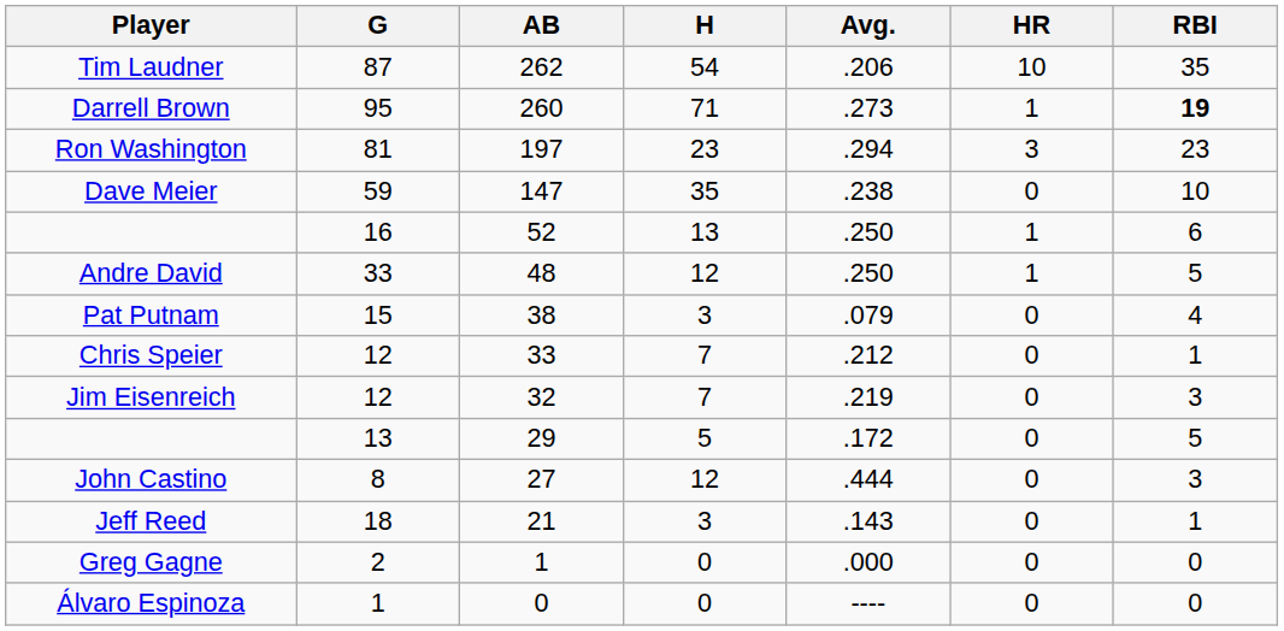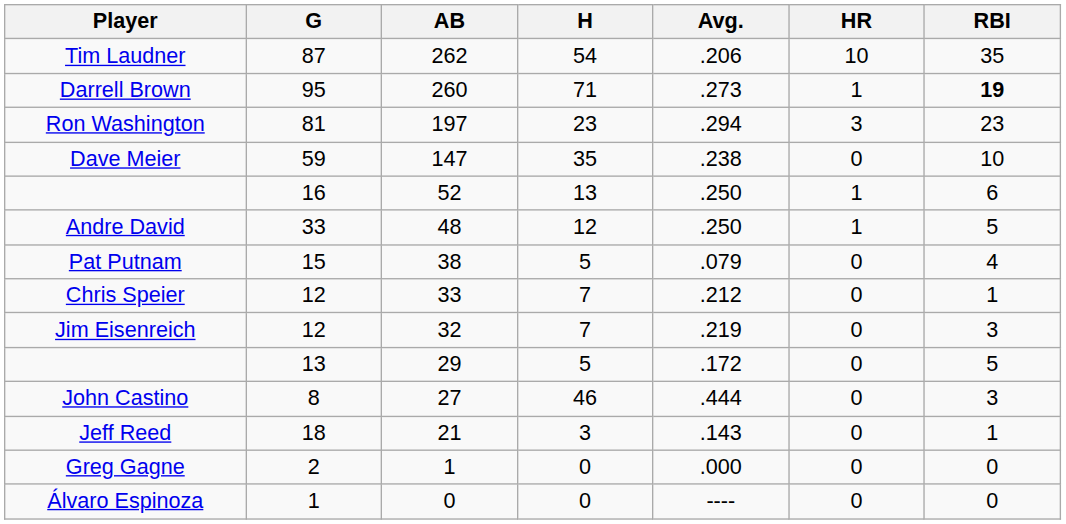Pat Putnam | H: 3 -> 5
John Castino | H: 12 -> 46
